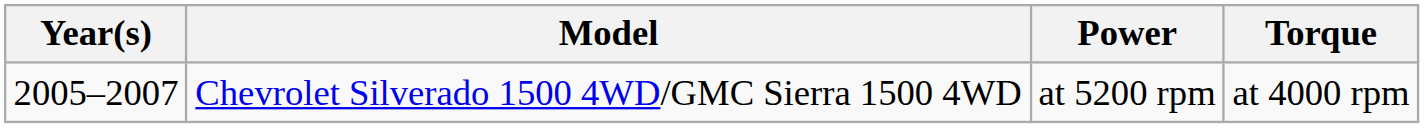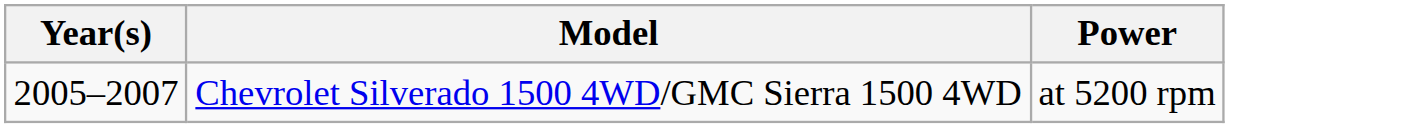- column: Torque | at 4000 rpm
